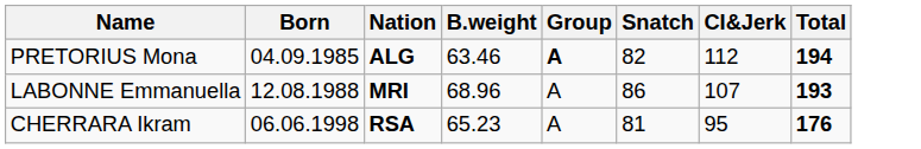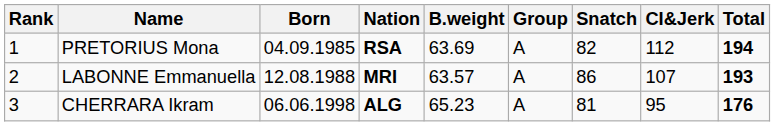+ column: Rank | 1 | 2 | 3
PRETORIUS Mona | Nation: ALG -> RSA
PRETORIUS Mona | B.weight: 63.46 -> 63.69
PRETORIUS Mona | Group: bold -> normal
LABONNE Emmanuella | B.weight: 68.96 -> 63.57
CHERRARA Ikram | Nation: RSA -> ALG
